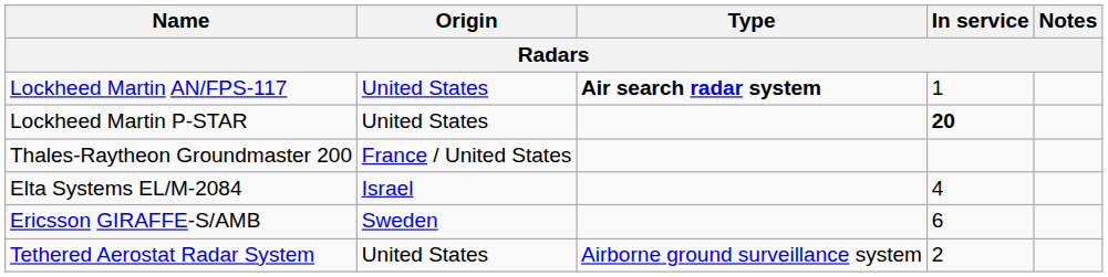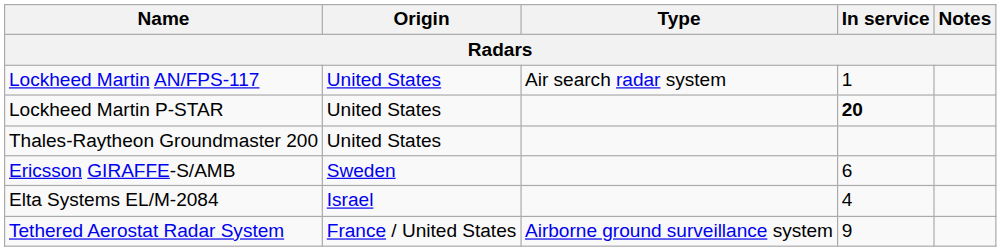Lockheed Martin AN/FPS-117 | Type: bold -> normal
Thales-Raytheon Groundmaster 200 | Origin: France / United States -> United States
rows swapped: Ericsson GIRAFFE-S/AMB <-> Elta Systems EL/M-2084
Tethered Aerostat Radar System | Origin: United States -> France / United States
Tethered Aerostat Radar System | In service: 2 -> 9
